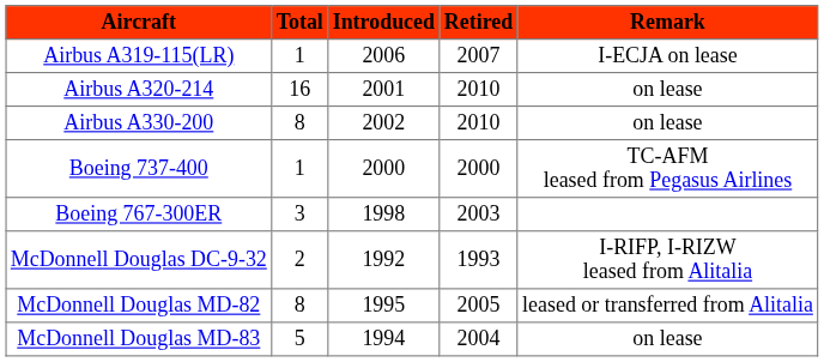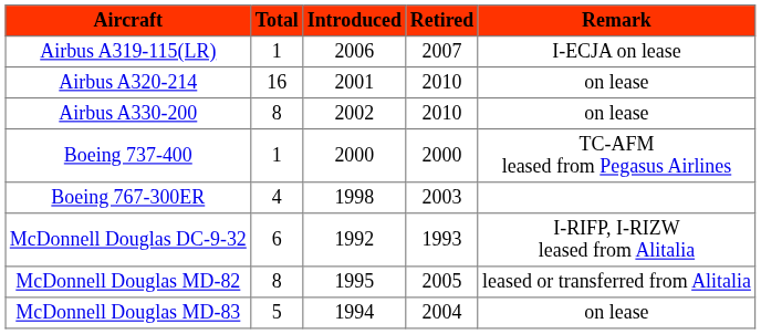Boeing 767-300ER | Total: 3 -> 4
McDonnell Douglas DC-9-32 | Total: 2 -> 6
